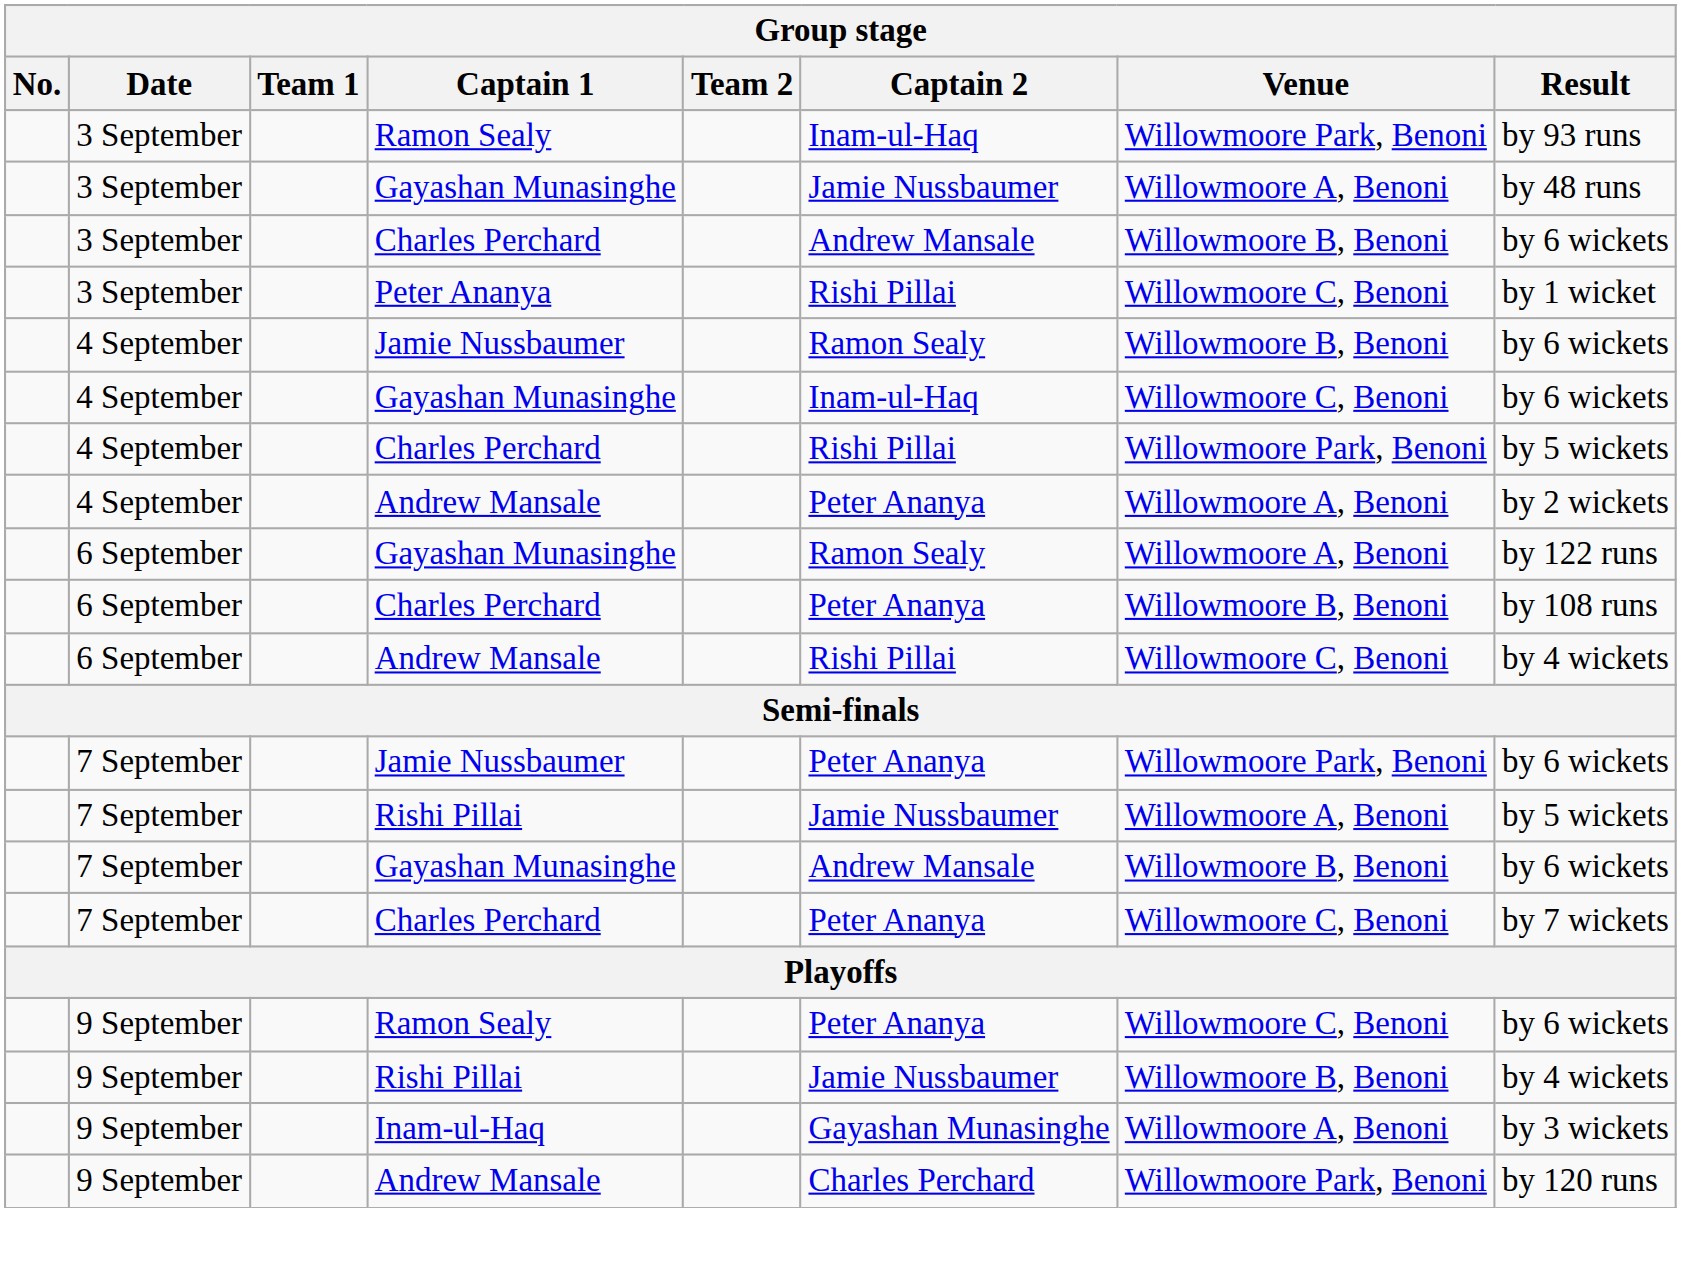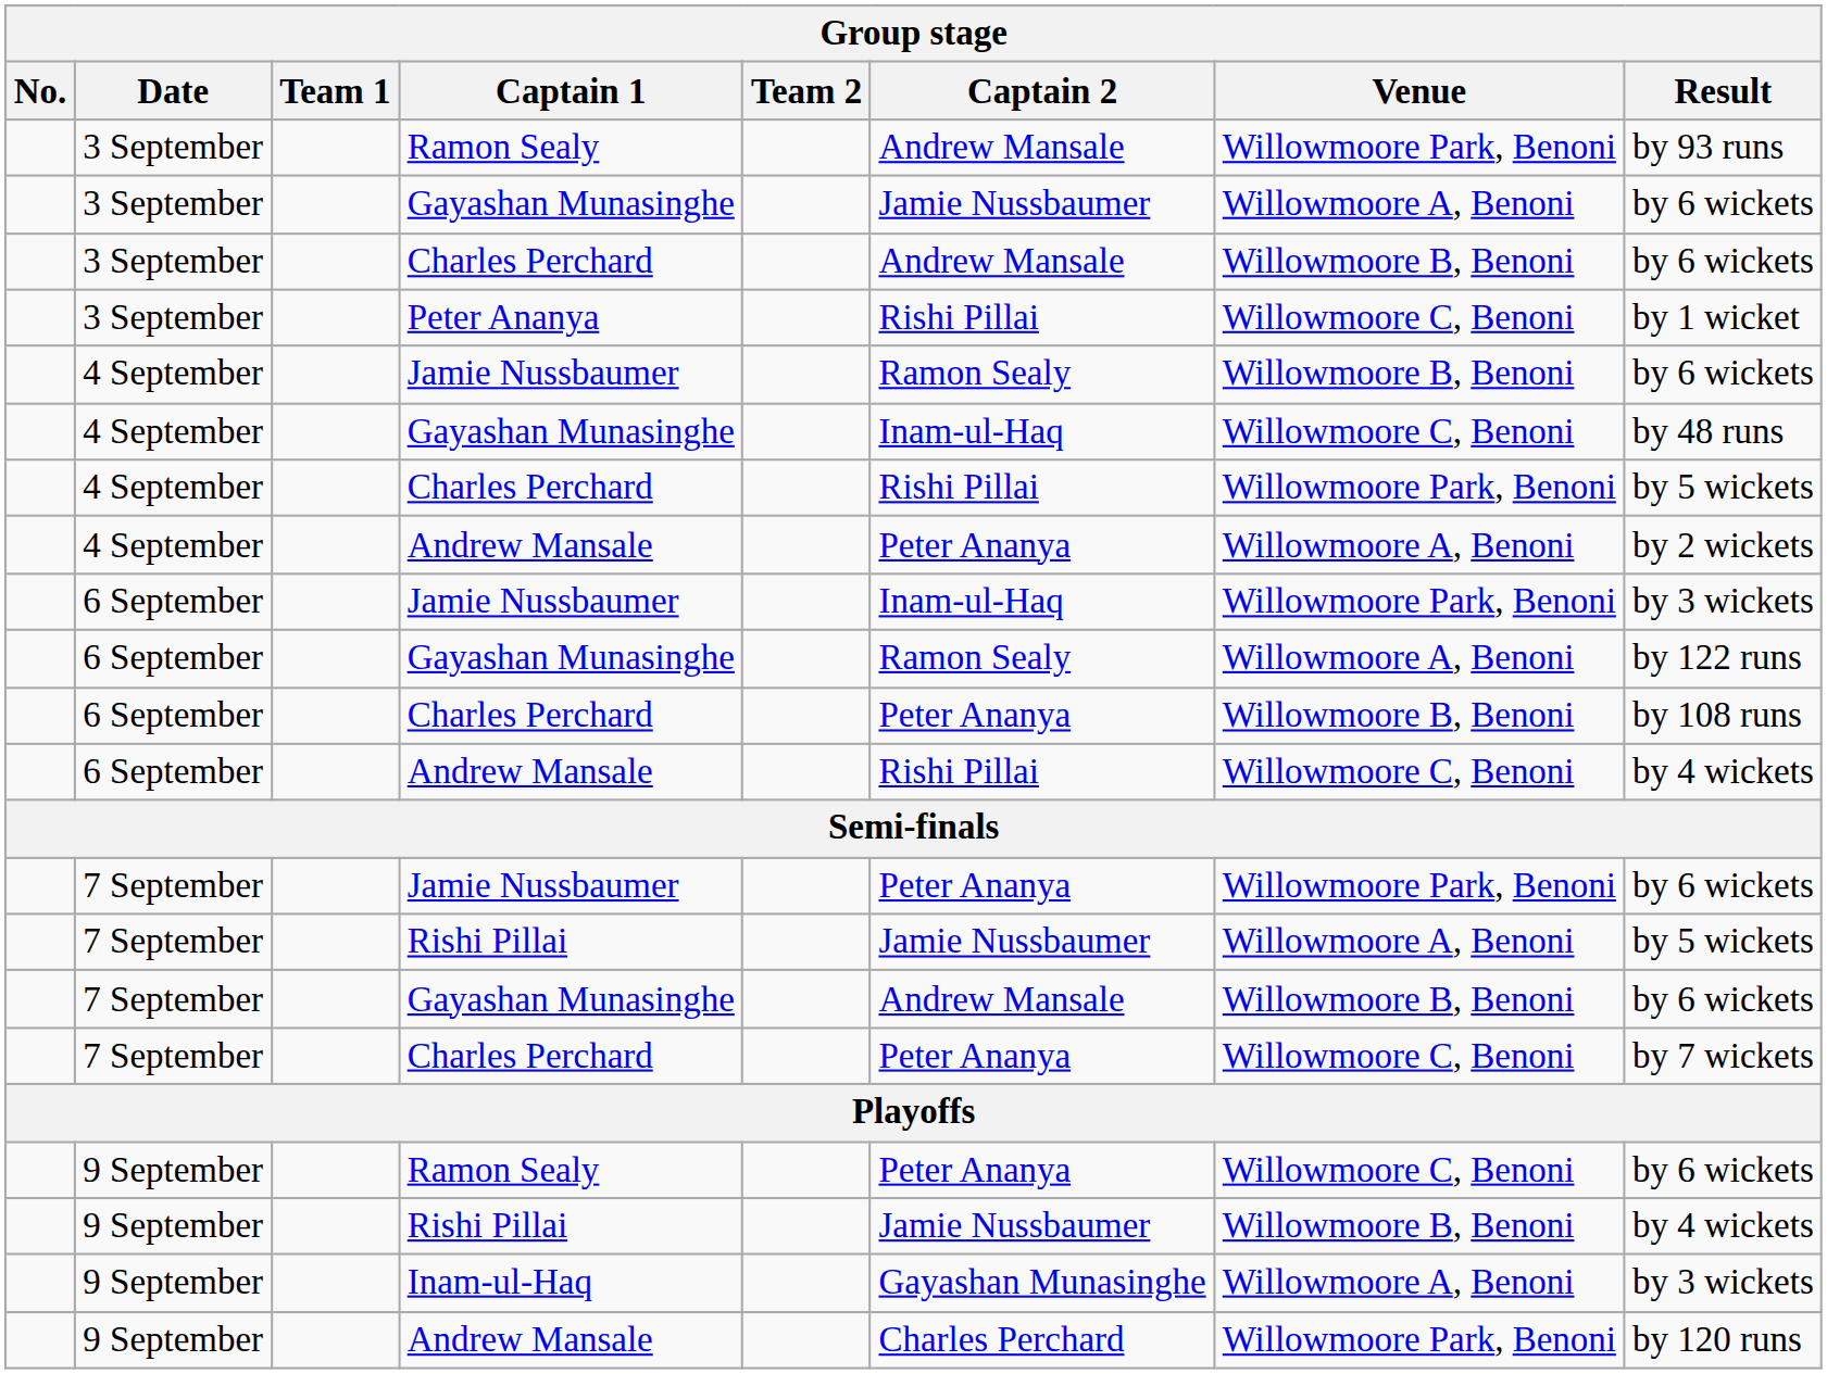3 September / Ramon Sealy | Captain 2: Inam-ul-Haq -> Andrew Mansale
3 September / Gayashan Munasinghe | Result: by 48 runs -> by 6 wickets
4 September / Gayashan Munasinghe | Result: by 6 wickets -> by 48 runs
+ row: 6 September | Jamie Nussbaumer | Inam-ul-Haq | Willowmoore Park, Benoni | by 3 wickets
